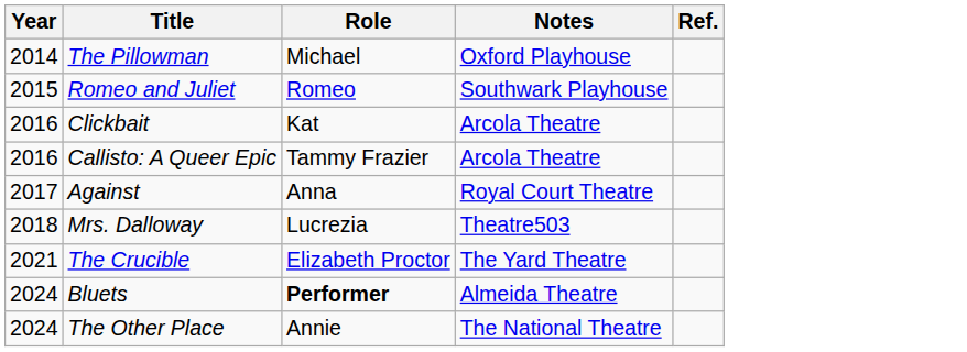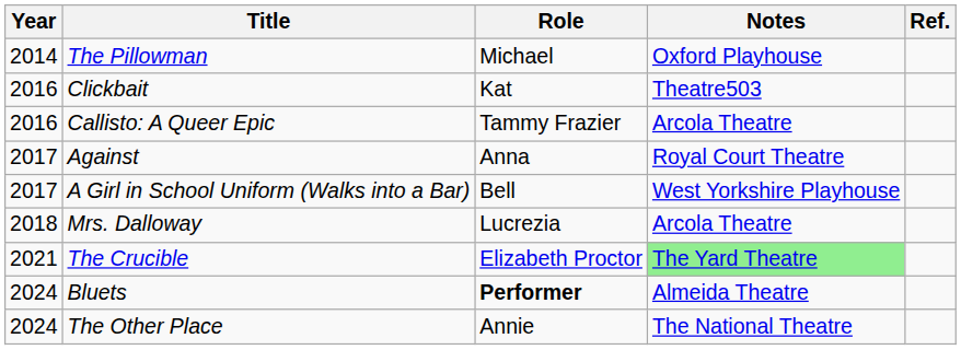- row: 2015 | Romeo and Juliet | Romeo | Southwark Playhouse
Clickbait | Notes: Arcola Theatre -> Theatre503
+ row: 2017 | A Girl in School Uniform (Walks into a Bar) | Bell | West Yorkshire Playhouse
Mrs. Dalloway | Notes: Theatre503 -> Arcola Theatre
The Crucible | Notes: no background -> lightgreen background
